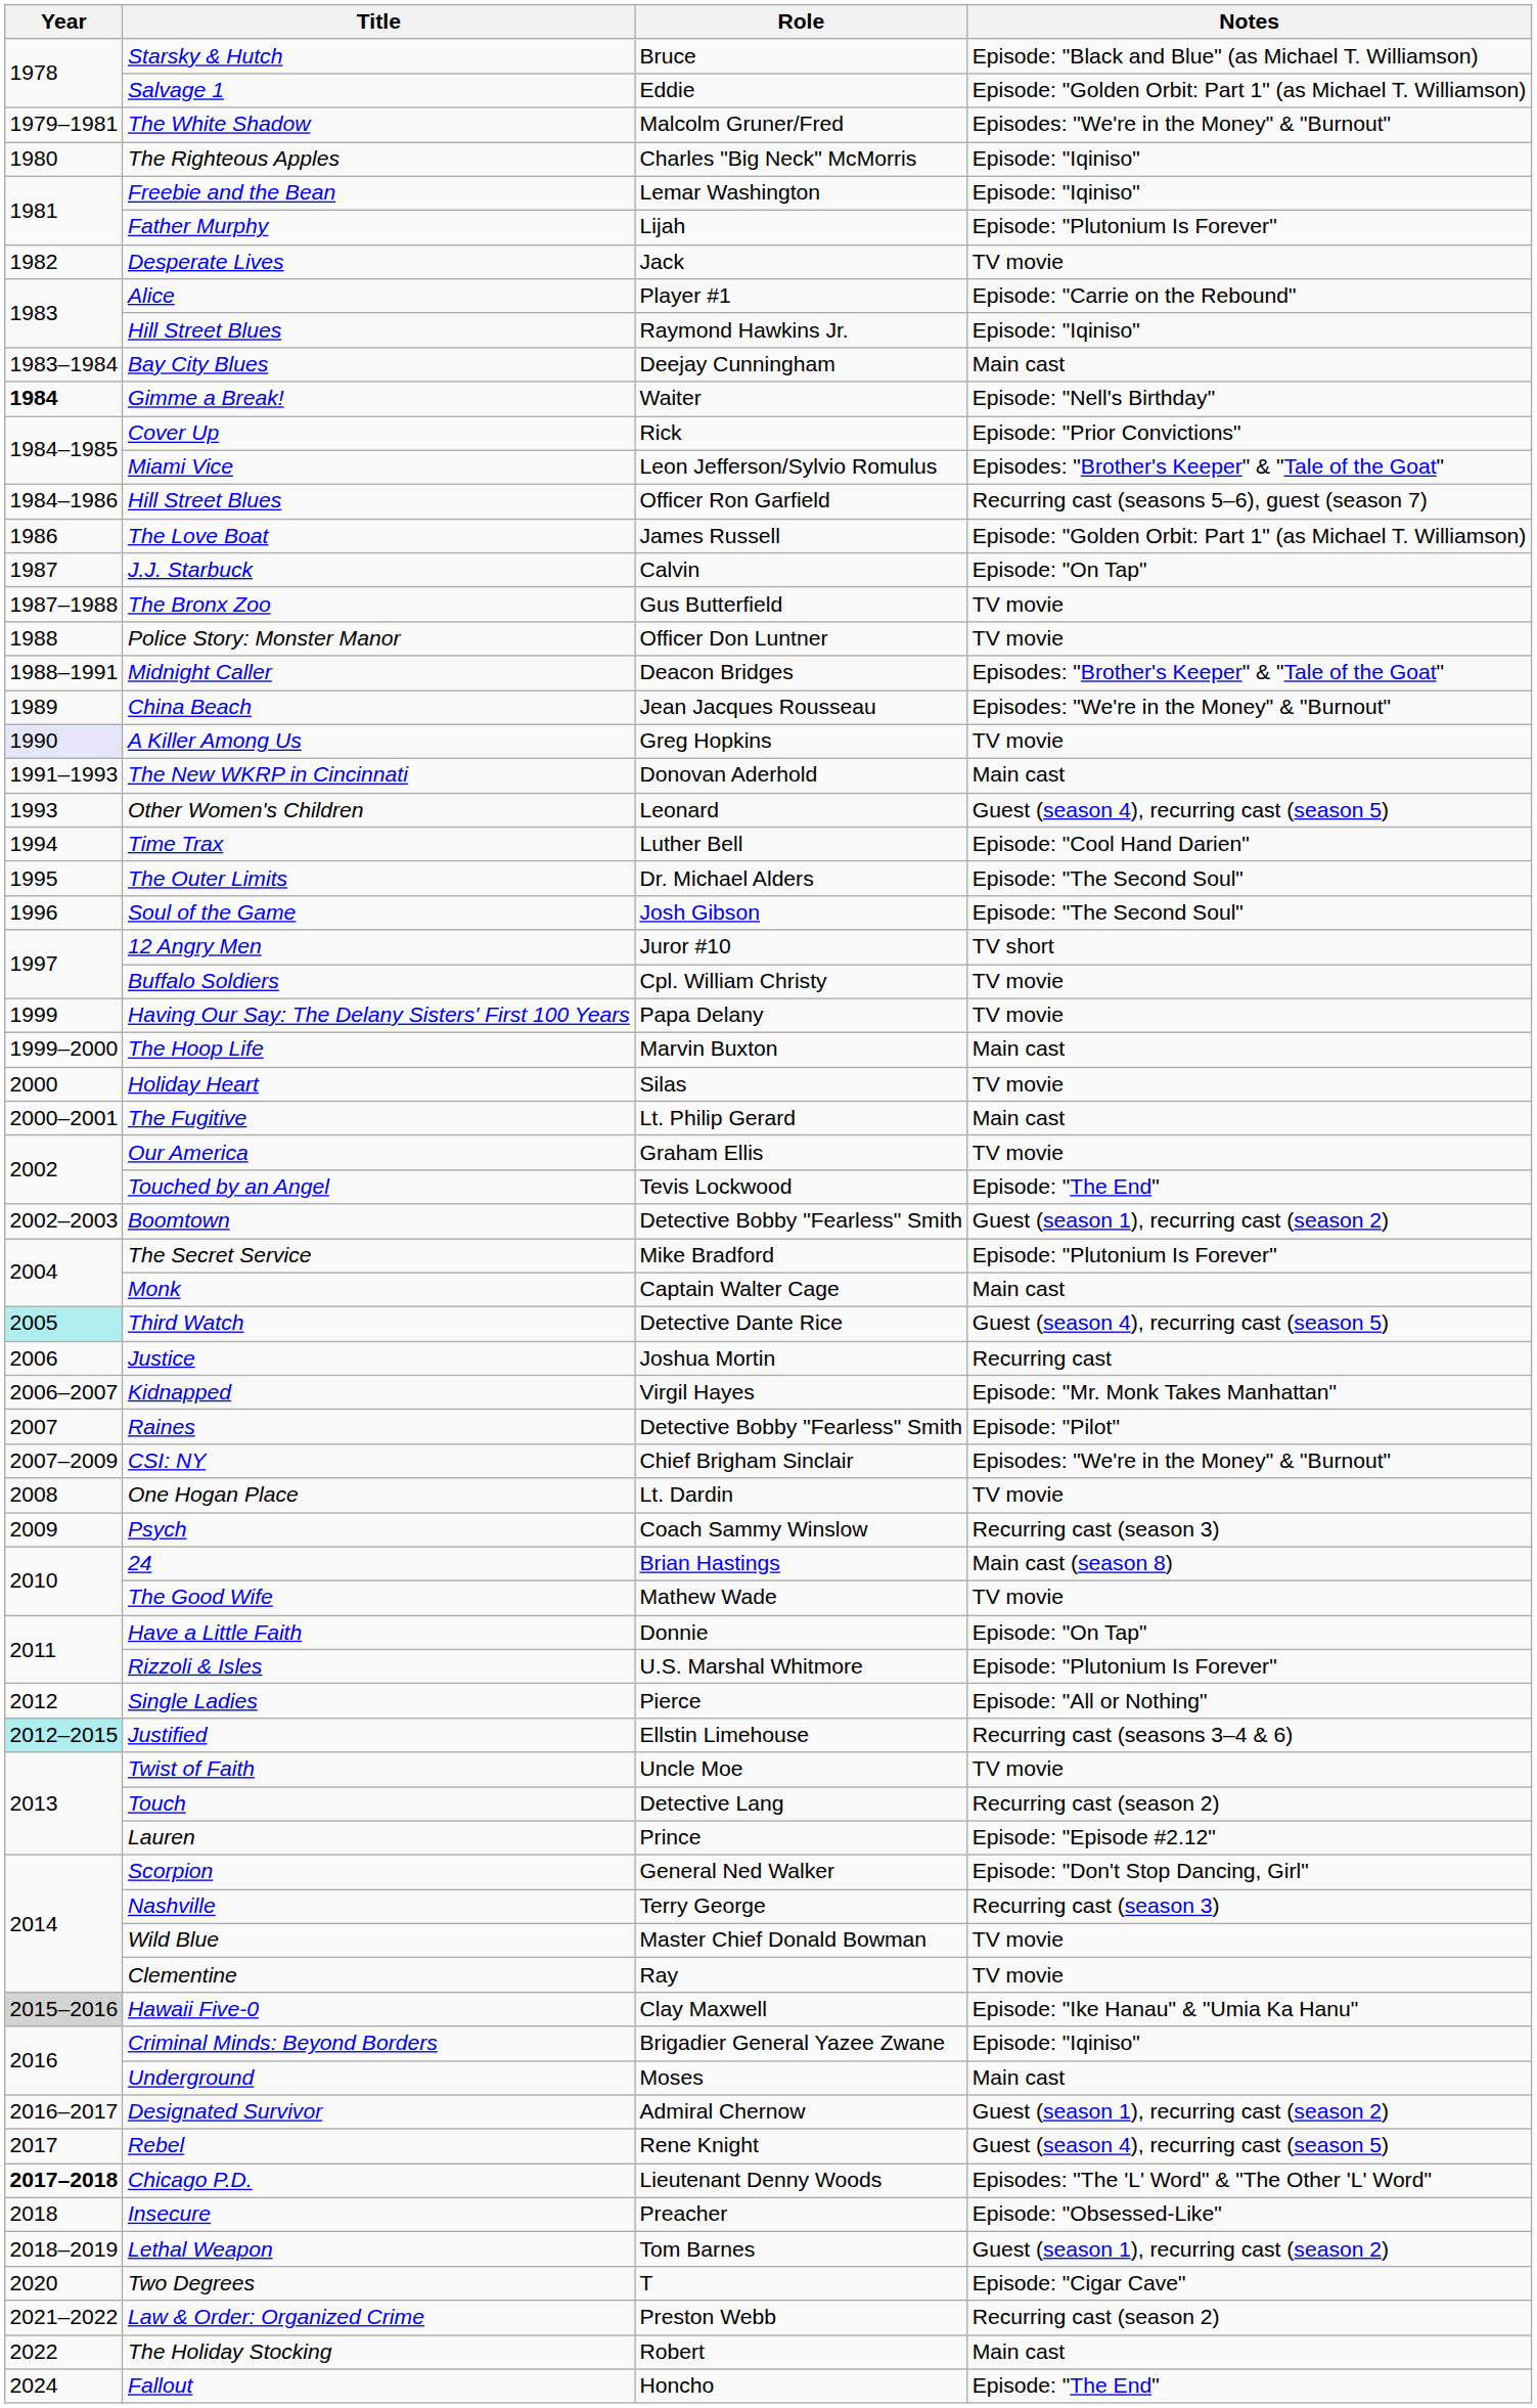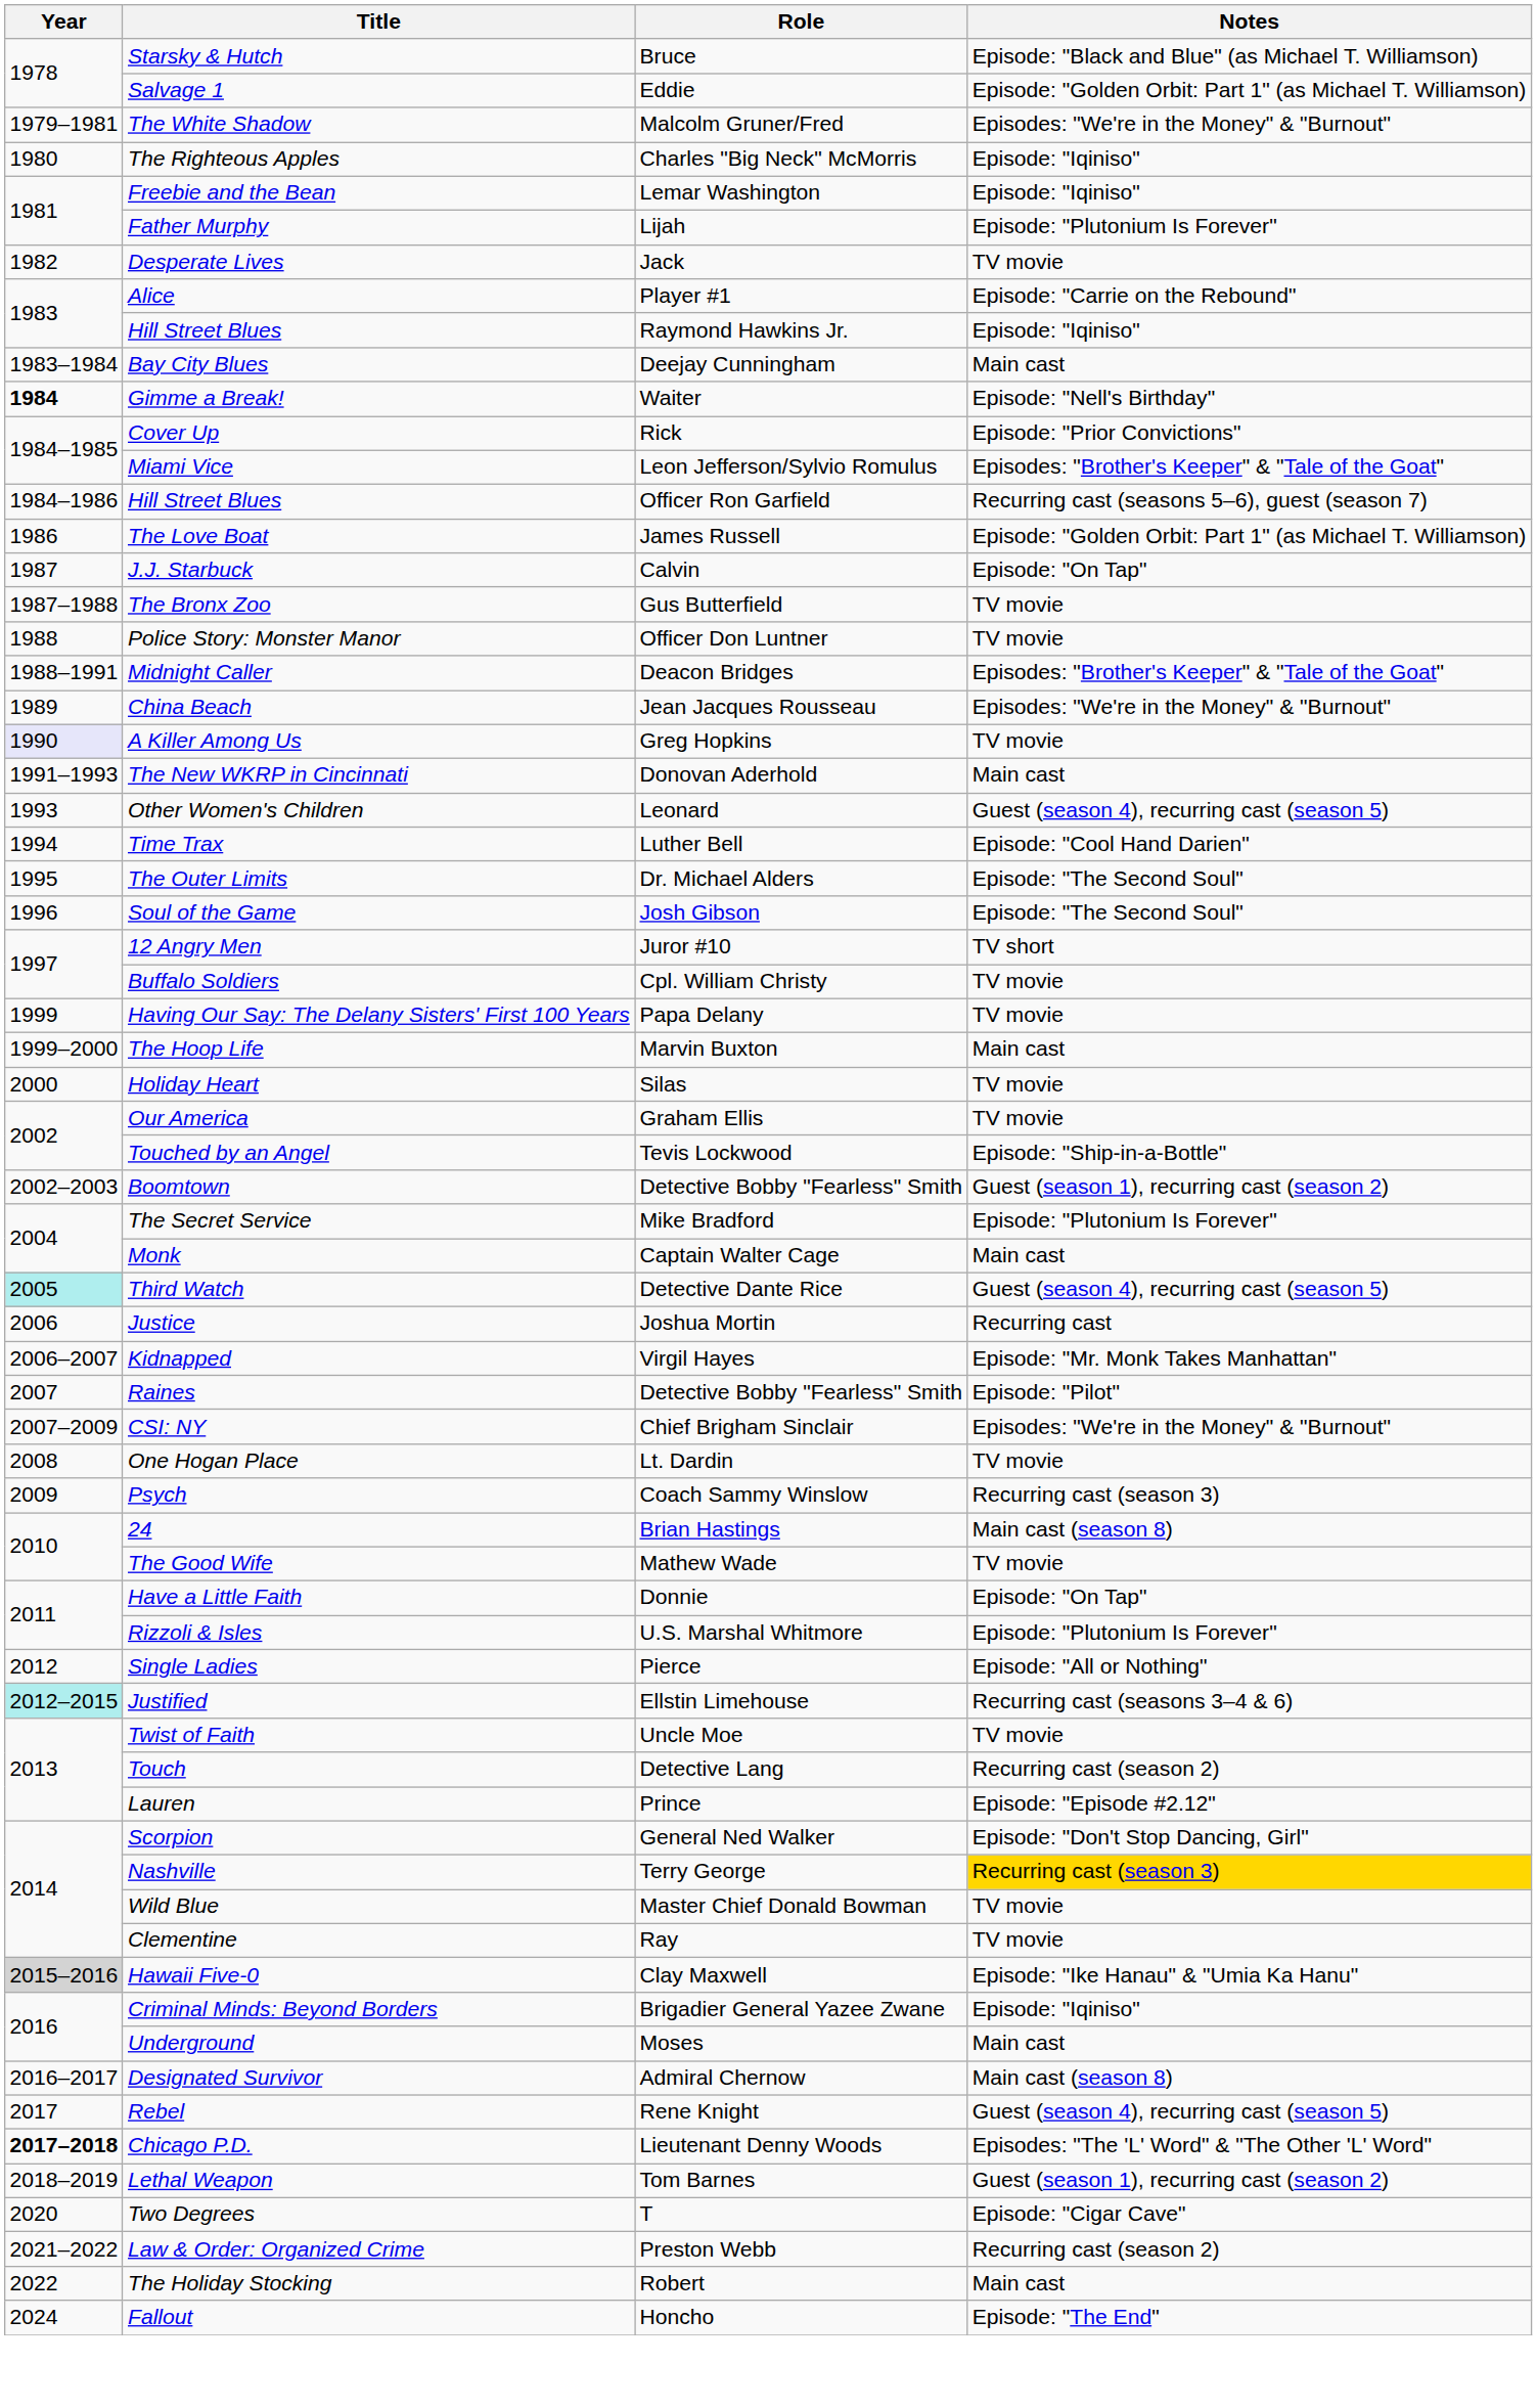- row: 2000–2001 | The Fugitive | Lt. Philip Gerard | Main cast
Touched by an Angel | Notes: Episode: "The End" -> Episode: "Ship-in-a-Bottle"
Nashville | Notes: no background -> gold background
Designated Survivor | Notes: Guest (season 1), recurring cast (season 2) -> Main cast (season 8)
- row: 2018 | Insecure | Preacher | Episode: "Obsessed-Like"
